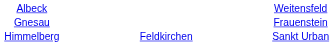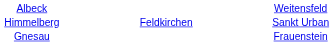rows swapped: Gnesau <-> Himmelberg
